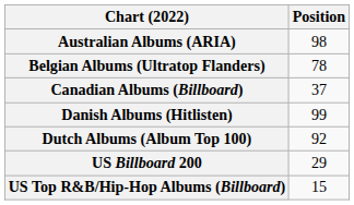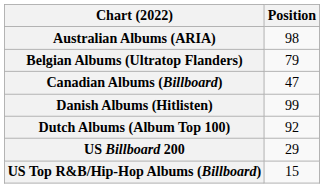Belgian Albums (Ultratop Flanders) | Position: 78 -> 79
Canadian Albums (Billboard) | Position: 37 -> 47
